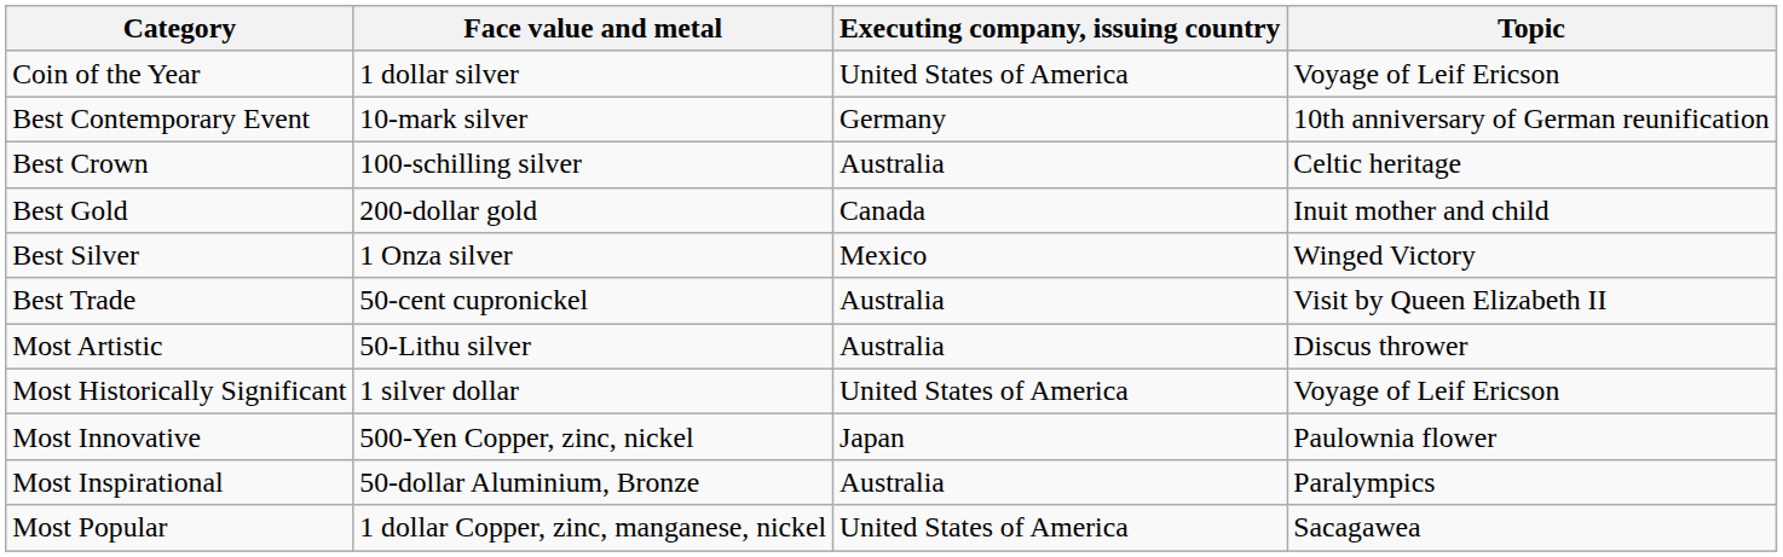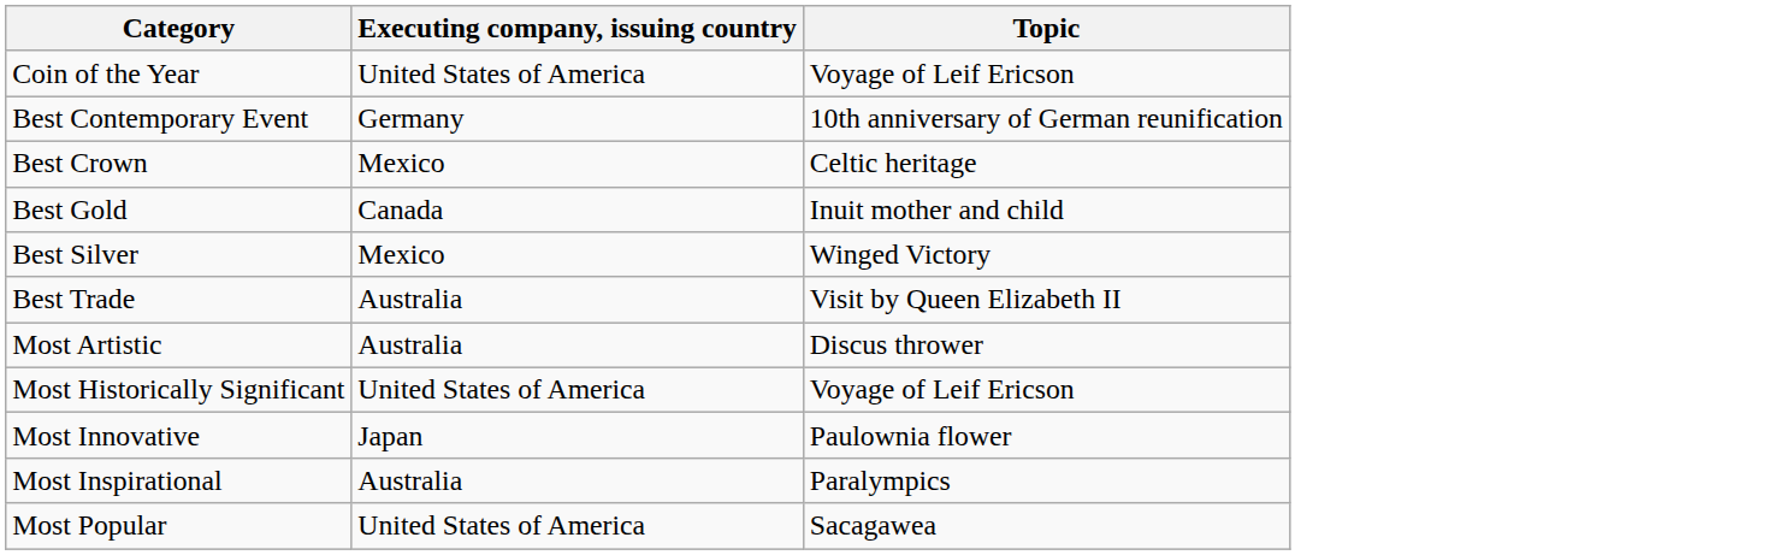- column: Face value and metal | 1 dollar silver | 10-mark silver | 100-schilling silver | 200-dollar gold | 1 Onza silver | 50-cent cupronickel | 50-Lithu silver | 1 silver dollar | 500-Yen Copper, zinc, nickel | 50-dollar Aluminium, Bronze | 1 dollar Copper, zinc, manganese, nickel
Best Crown | Executing company, issuing country: Australia -> Mexico
